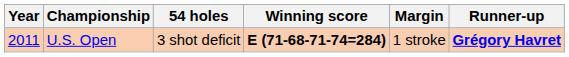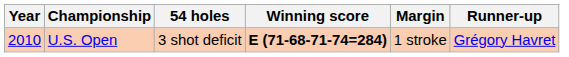U.S. Open | Year: 2011 -> 2010
U.S. Open | Runner-up: bold -> normal
